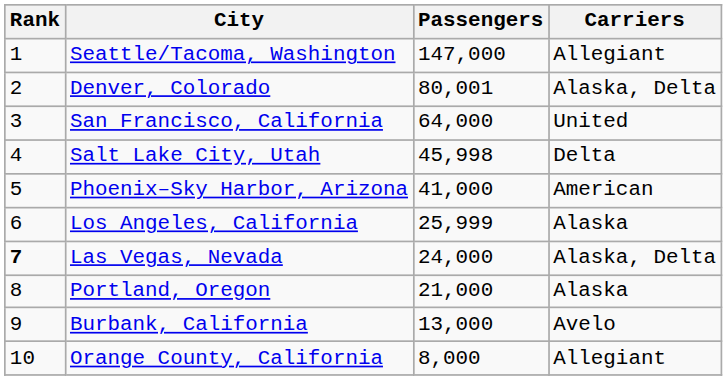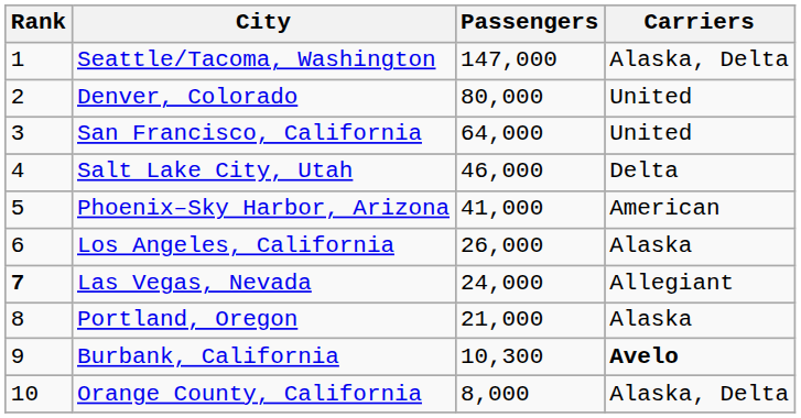Seattle/Tacoma, Washington | Carriers: Allegiant -> Alaska, Delta
Denver, Colorado | Passengers: 80,001 -> 80,000
Denver, Colorado | Carriers: Alaska, Delta -> United
Salt Lake City, Utah | Passengers: 45,998 -> 46,000
Los Angeles, California | Passengers: 25,999 -> 26,000
Las Vegas, Nevada | Carriers: Alaska, Delta -> Allegiant
Burbank, California | Passengers: 13,000 -> 10,300
Burbank, California | Carriers: normal -> bold
Orange County, California | Carriers: Allegiant -> Alaska, Delta
